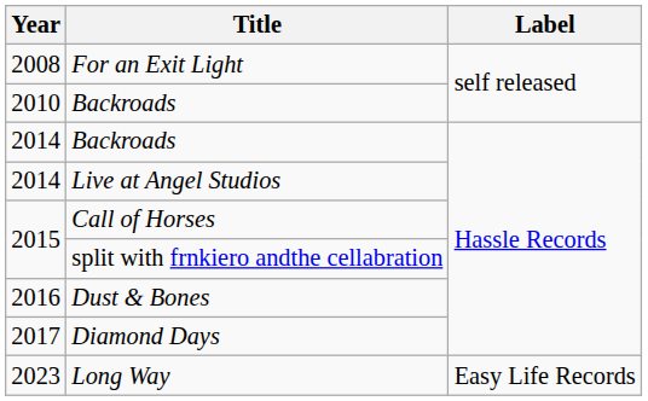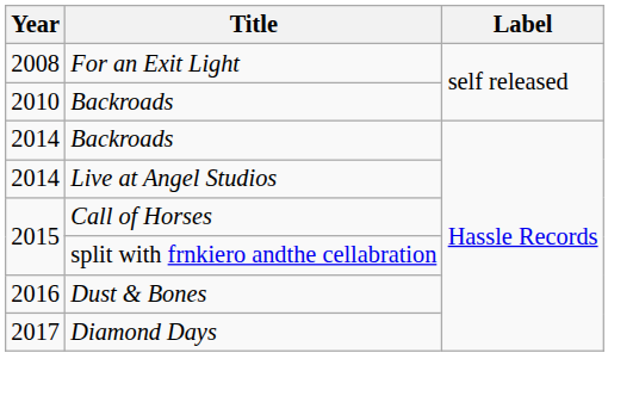- row: 2023 | Long Way | Easy Life Records
